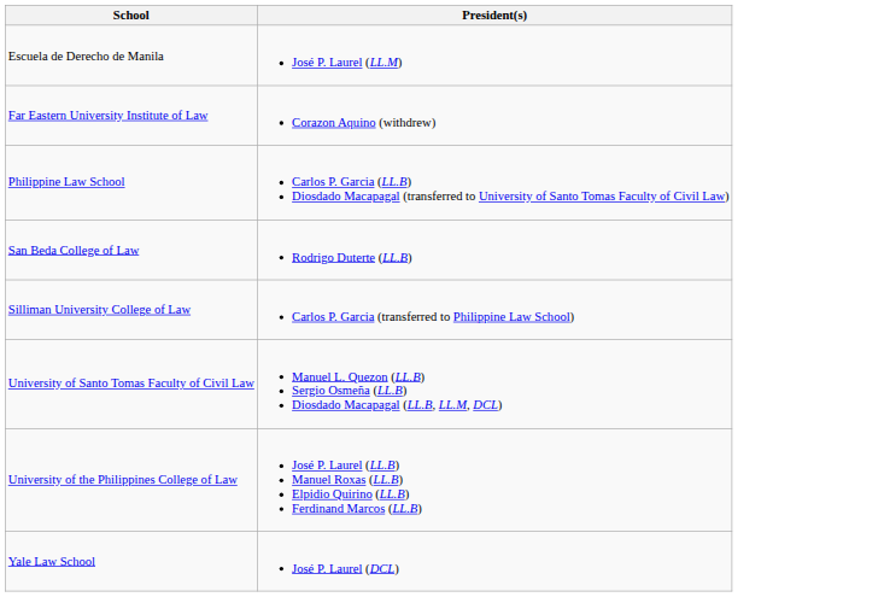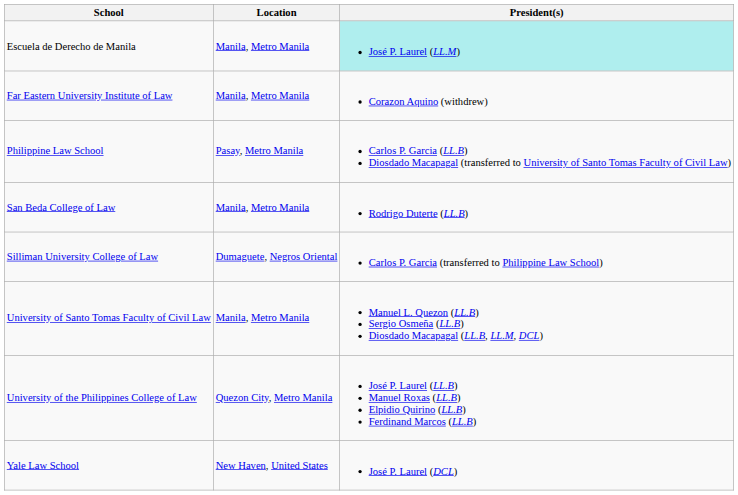+ column: Location | Manila, Metro Manila | Manila, Metro Manila | Pasay, Metro Manila | Manila, Metro Manila | Dumaguete, Negros Oriental | Manila, Metro Manila | Quezon City, Metro Manila | New Haven, United States
Escuela de Derecho de Manila | President(s): no background -> paleturquoise background
